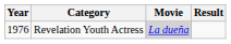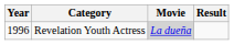Revelation Youth Actress | Year: 1976 -> 1996
